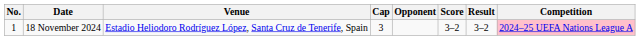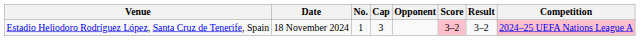columns swapped: No. <-> Venue
18 November 2024 | Score: no background -> pink background
